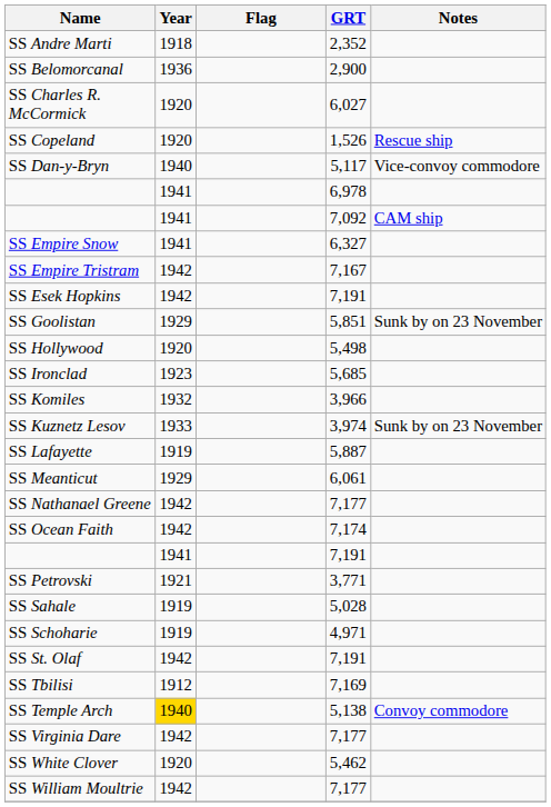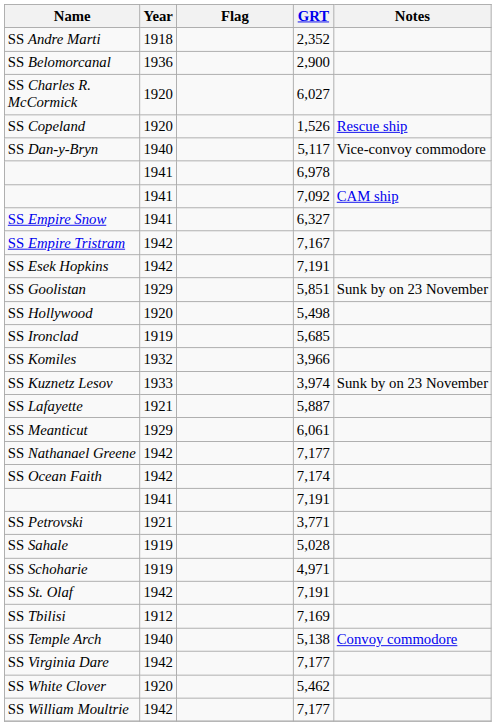SS Ironclad | Year: 1923 -> 1919
SS Lafayette | Year: 1919 -> 1921
SS Temple Arch | Year: gold background -> no background
